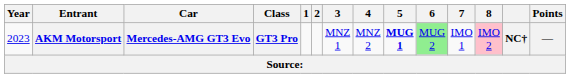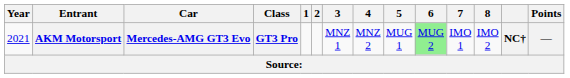AKM Motorsport | Year: 2023 -> 2021
AKM Motorsport | 5: bold -> normal
AKM Motorsport | 8: pink background -> no background
